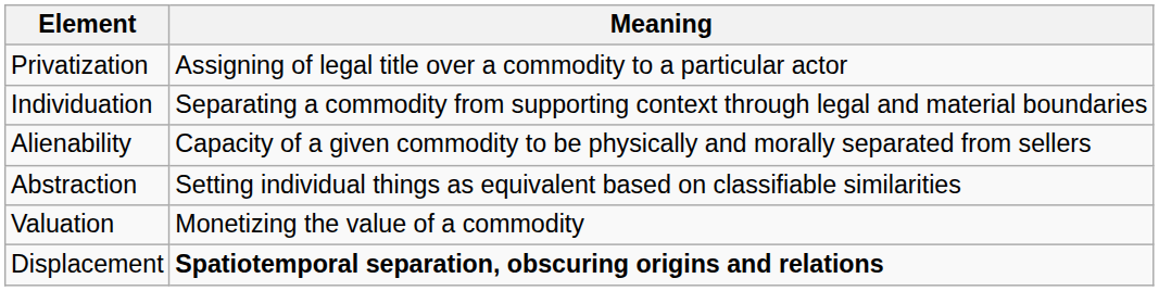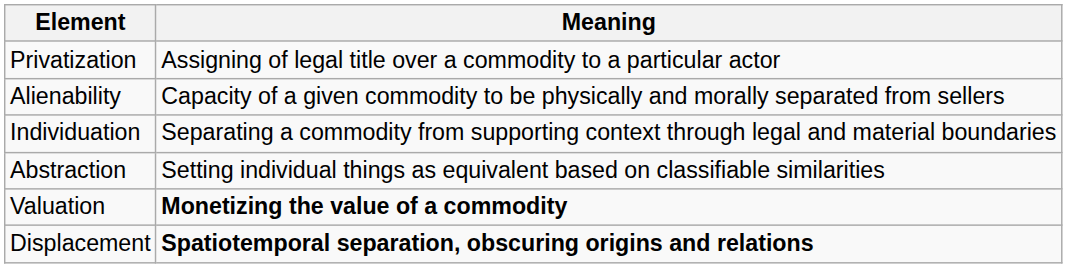rows swapped: Alienability <-> Individuation
Valuation | Meaning: normal -> bold
